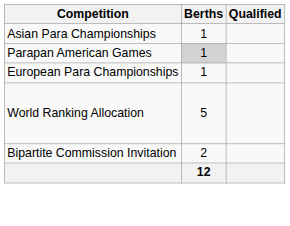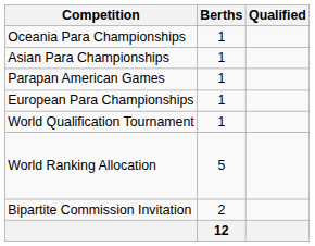+ row: Oceania Para Championships | 1
Parapan American Games | Berths: lightgrey background -> no background
+ row: World Qualification Tournament | 1
